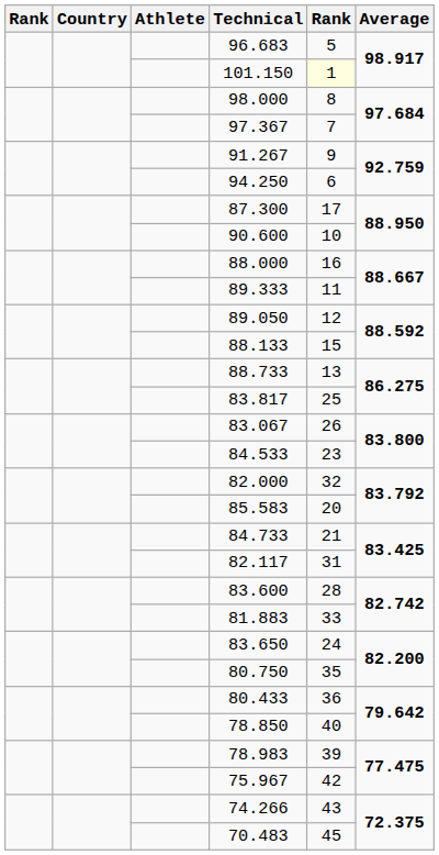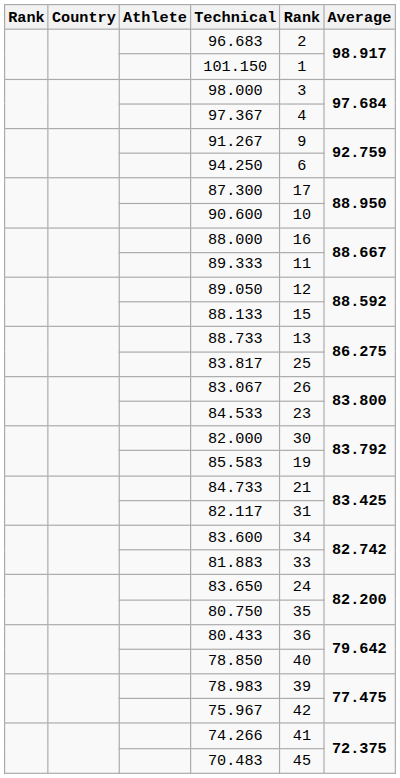96.683 | column 5: 5 -> 2
101.150 | column 5: lightyellow background -> no background
98.000 | column 5: 8 -> 3
97.367 | column 5: 7 -> 4
82.000 | column 5: 32 -> 30
85.583 | column 5: 20 -> 19
83.600 | column 5: 28 -> 34
74.266 | column 5: 43 -> 41
